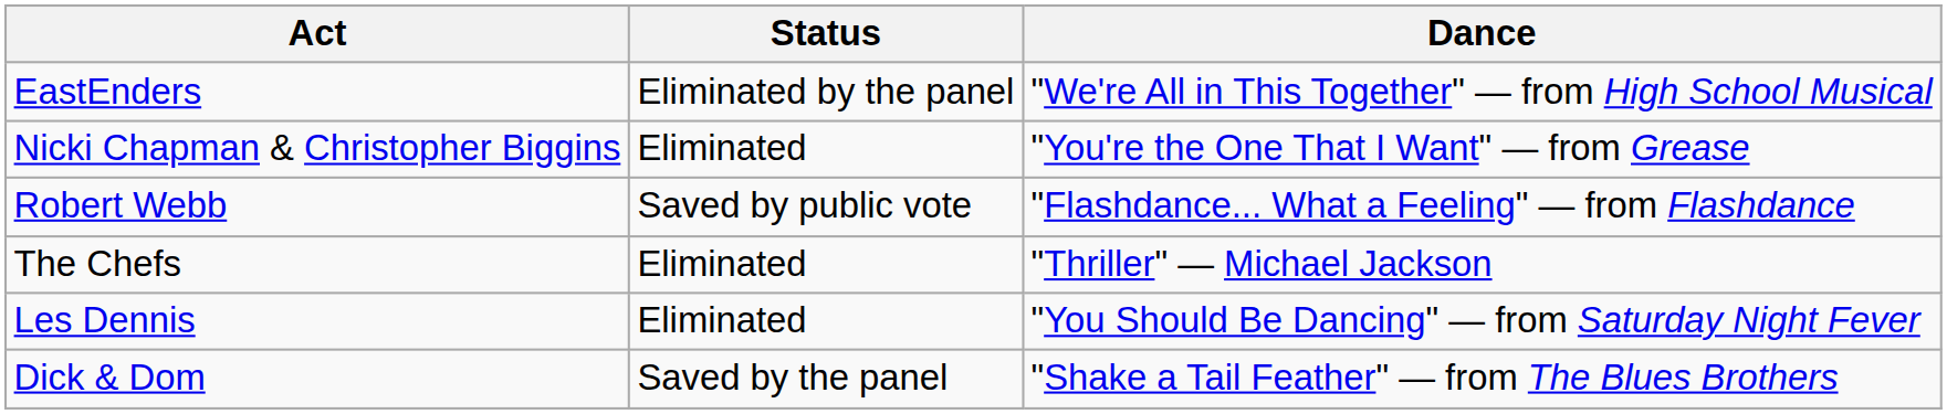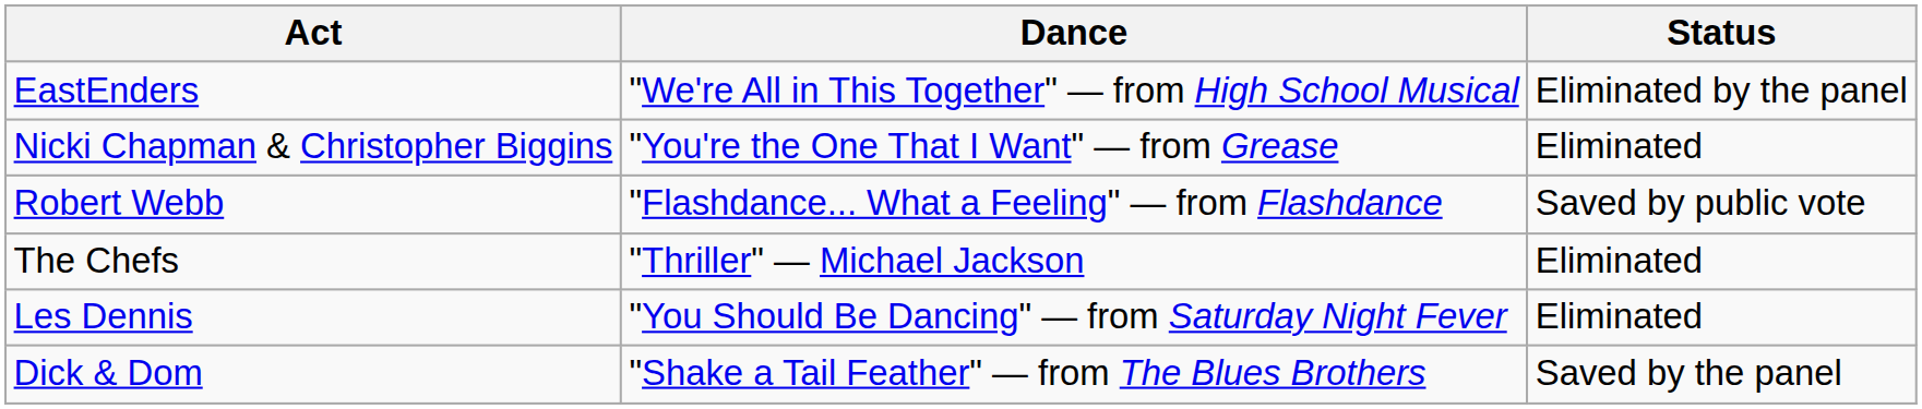columns swapped: Dance <-> Status
